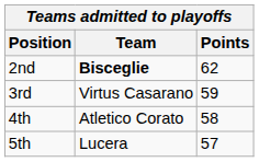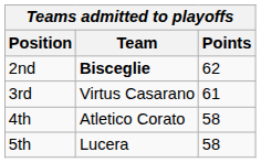3rd | Points: 59 -> 61
5th | Points: 57 -> 58
